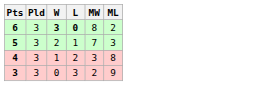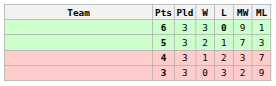+ column: Team
6 | W: bold -> normal
6 | MW: 8 -> 9
6 | ML: 2 -> 1
4 | ML: 8 -> 7
